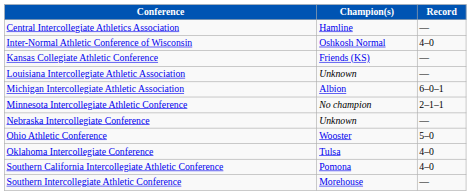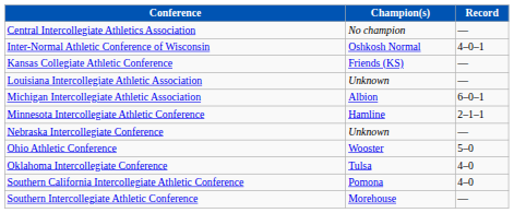Central Intercollegiate Athletics Association | Champion(s): Hamline -> No champion
Inter-Normal Athletic Conference of Wisconsin | Record: 4–0 -> 4–0–1
Minnesota Intercollegiate Athletic Conference | Champion(s): No champion -> Hamline
